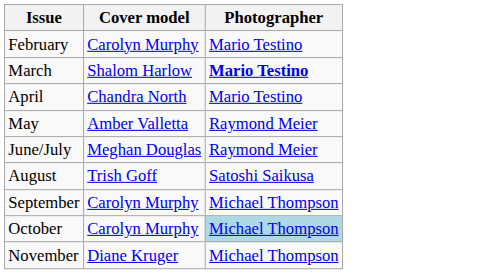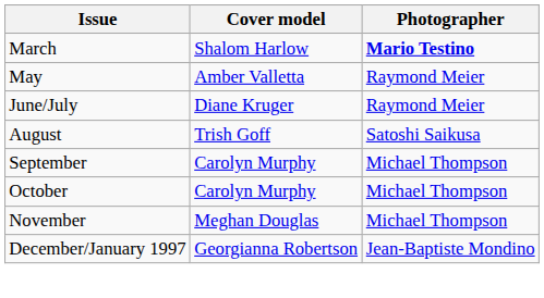- row: February | Carolyn Murphy | Mario Testino
- row: April | Chandra North | Mario Testino
June/July | Cover model: Meghan Douglas -> Diane Kruger
October | Photographer: lightblue background -> no background
November | Cover model: Diane Kruger -> Meghan Douglas
+ row: December/January 1997 | Georgianna Robertson | Jean-Baptiste Mondino
